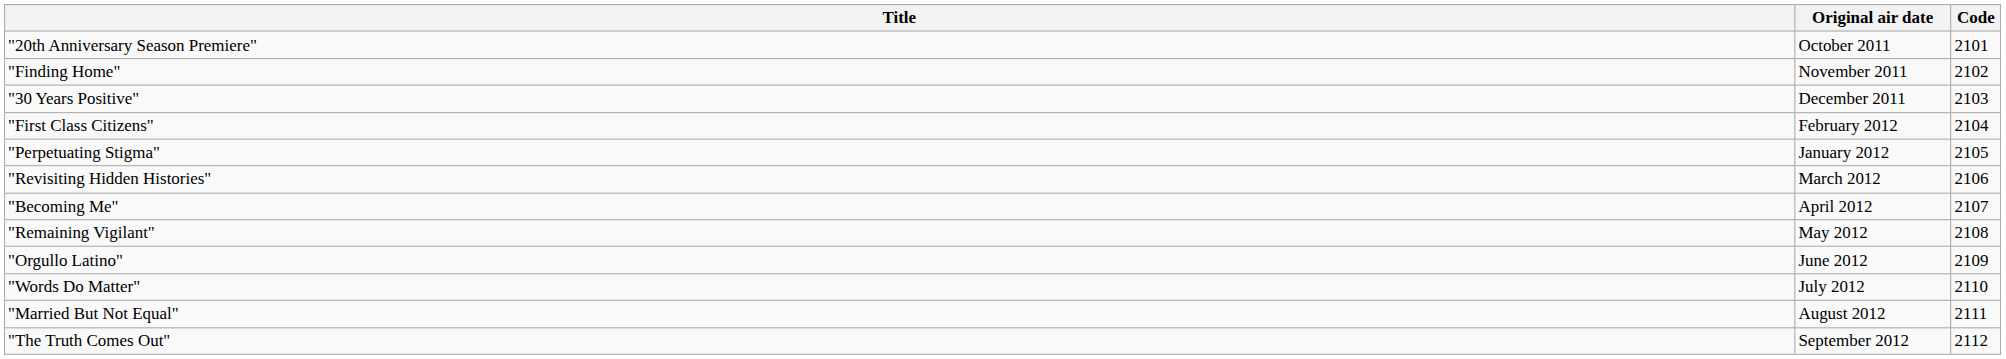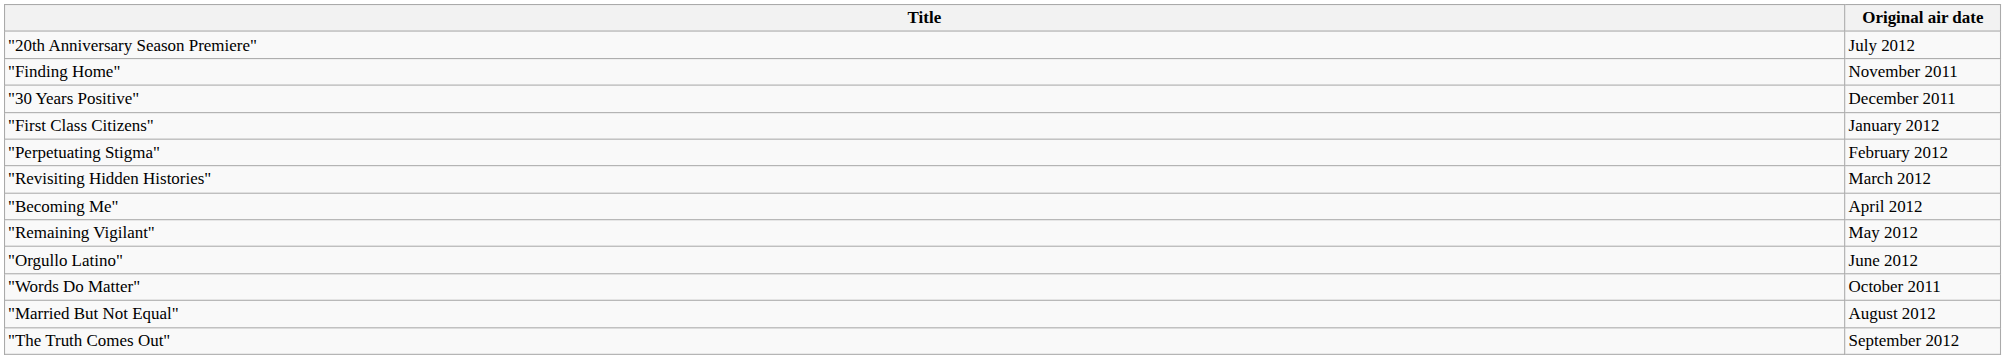- column: Code | 2101 | 2102 | 2103 | 2104 | 2105 | 2106 | 2107 | 2108 | 2109 | 2110 | 2111 | 2112
"20th Anniversary Season Premiere" | Original air date: October 2011 -> July 2012
"First Class Citizens" | Original air date: February 2012 -> January 2012
"Perpetuating Stigma" | Original air date: January 2012 -> February 2012
"Words Do Matter" | Original air date: July 2012 -> October 2011
